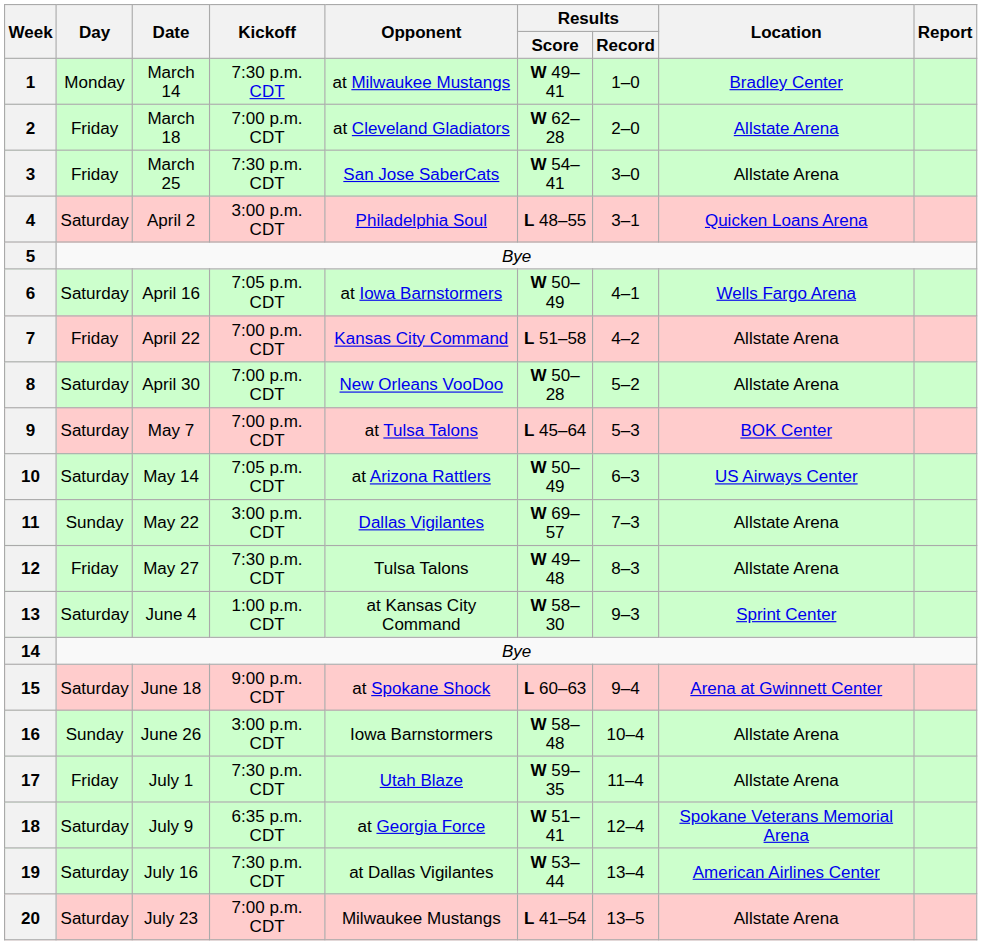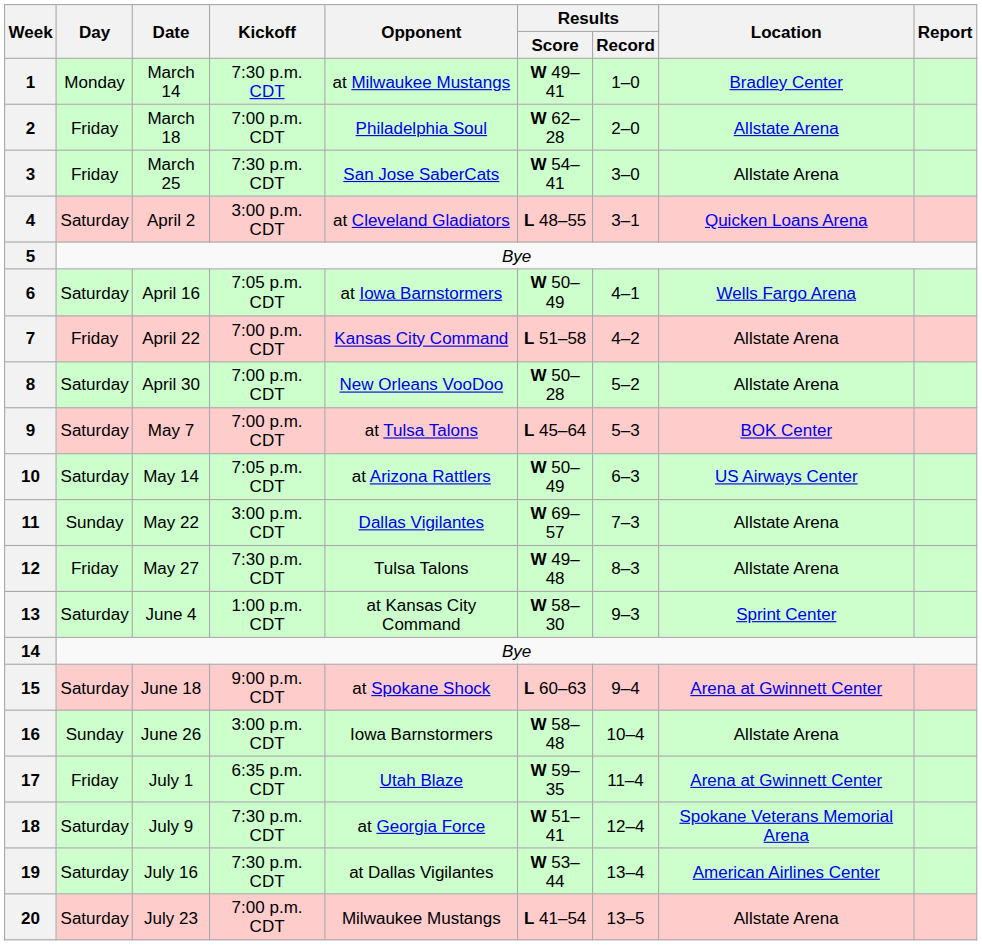2 | Opponent: at Cleveland Gladiators -> Philadelphia Soul
4 | Opponent: Philadelphia Soul -> at Cleveland Gladiators
17 | Kickoff: 7:30 p.m. CDT -> 6:35 p.m. CDT
17 | Location: Allstate Arena -> Arena at Gwinnett Center
18 | Kickoff: 6:35 p.m. CDT -> 7:30 p.m. CDT
